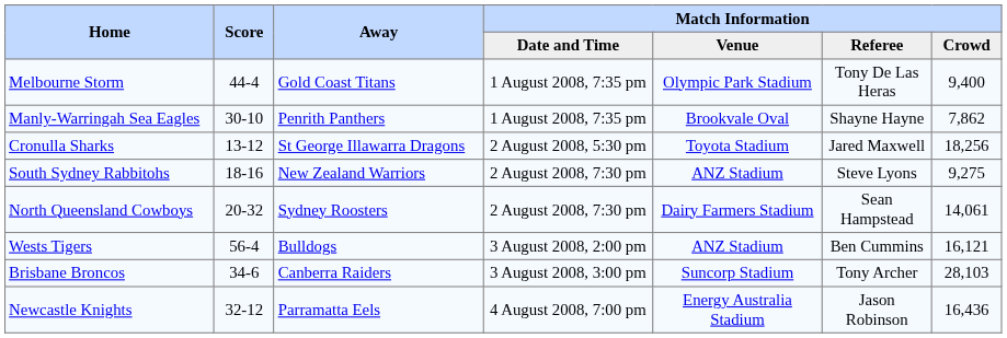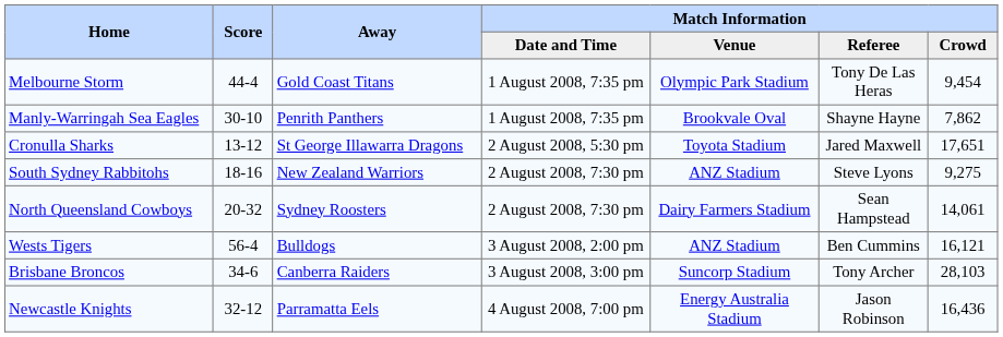Melbourne Storm | Match Information / Crowd: 9,400 -> 9,454
Cronulla Sharks | Match Information / Crowd: 18,256 -> 17,651
